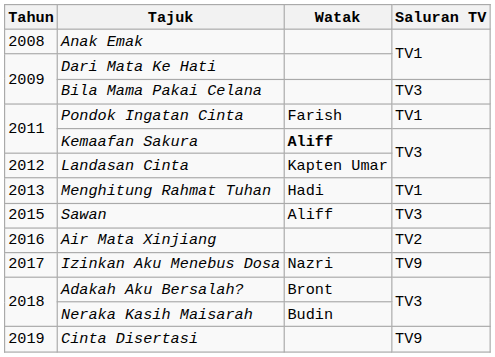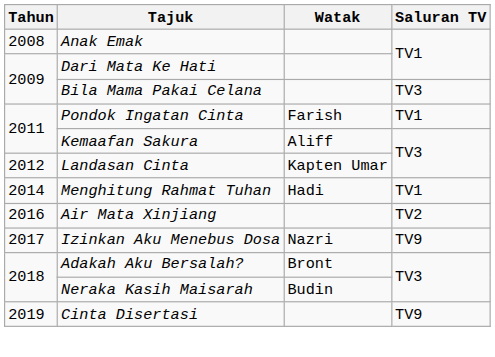Kemaafan Sakura | Watak: bold -> normal
Menghitung Rahmat Tuhan | Tahun: 2013 -> 2014
- row: 2015 | Sawan | Aliff | TV3
